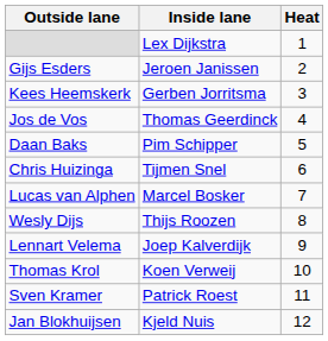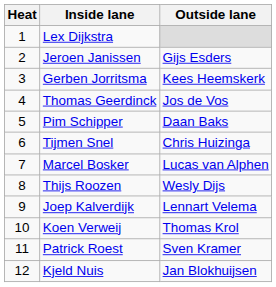columns swapped: Heat <-> Outside lane
